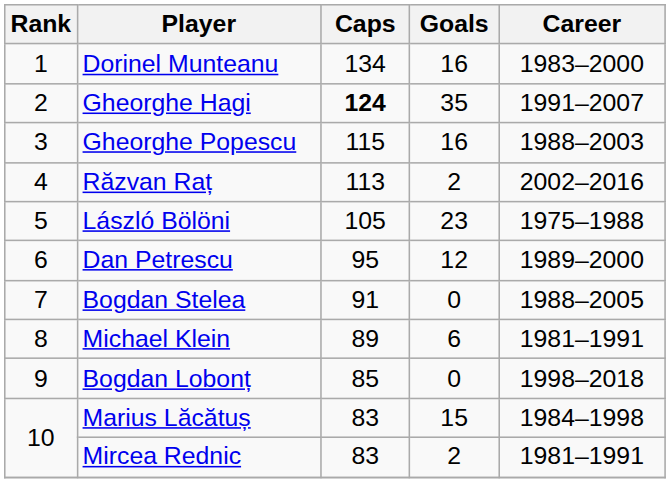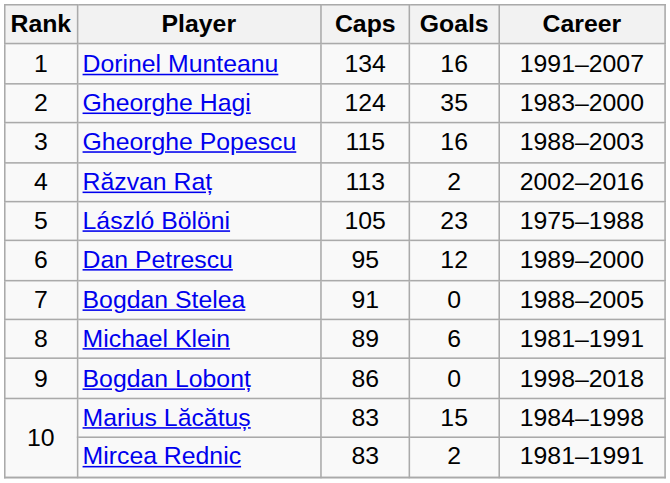Dorinel Munteanu | Career: 1983–2000 -> 1991–2007
Gheorghe Hagi | Caps: bold -> normal
Gheorghe Hagi | Career: 1991–2007 -> 1983–2000
Bogdan Lobonț | Caps: 85 -> 86
